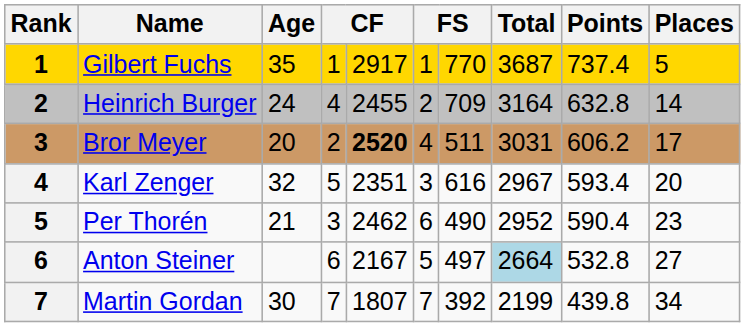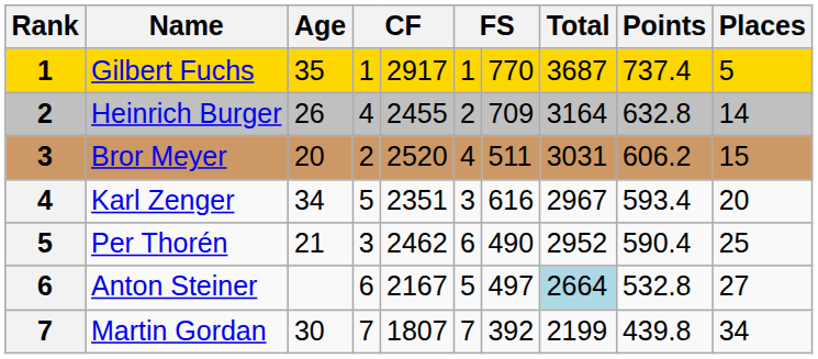Heinrich Burger | Age: 24 -> 26
Bror Meyer | column 5: bold -> normal
Bror Meyer | Places: 17 -> 15
Karl Zenger | Age: 32 -> 34
Per Thorén | Places: 23 -> 25
